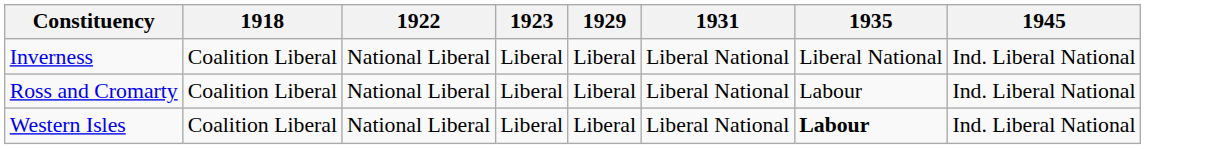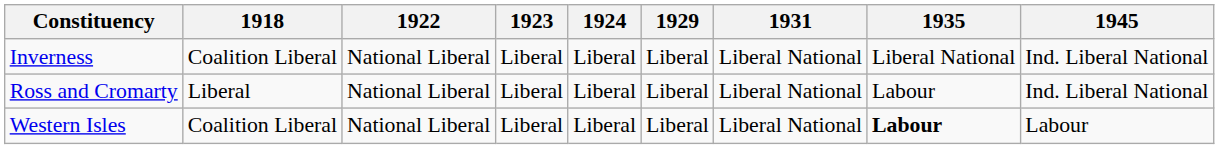+ column: 1924 | Liberal | Liberal | Liberal
Ross and Cromarty | 1918: Coalition Liberal -> Liberal
Western Isles | 1945: Ind. Liberal National -> Labour
